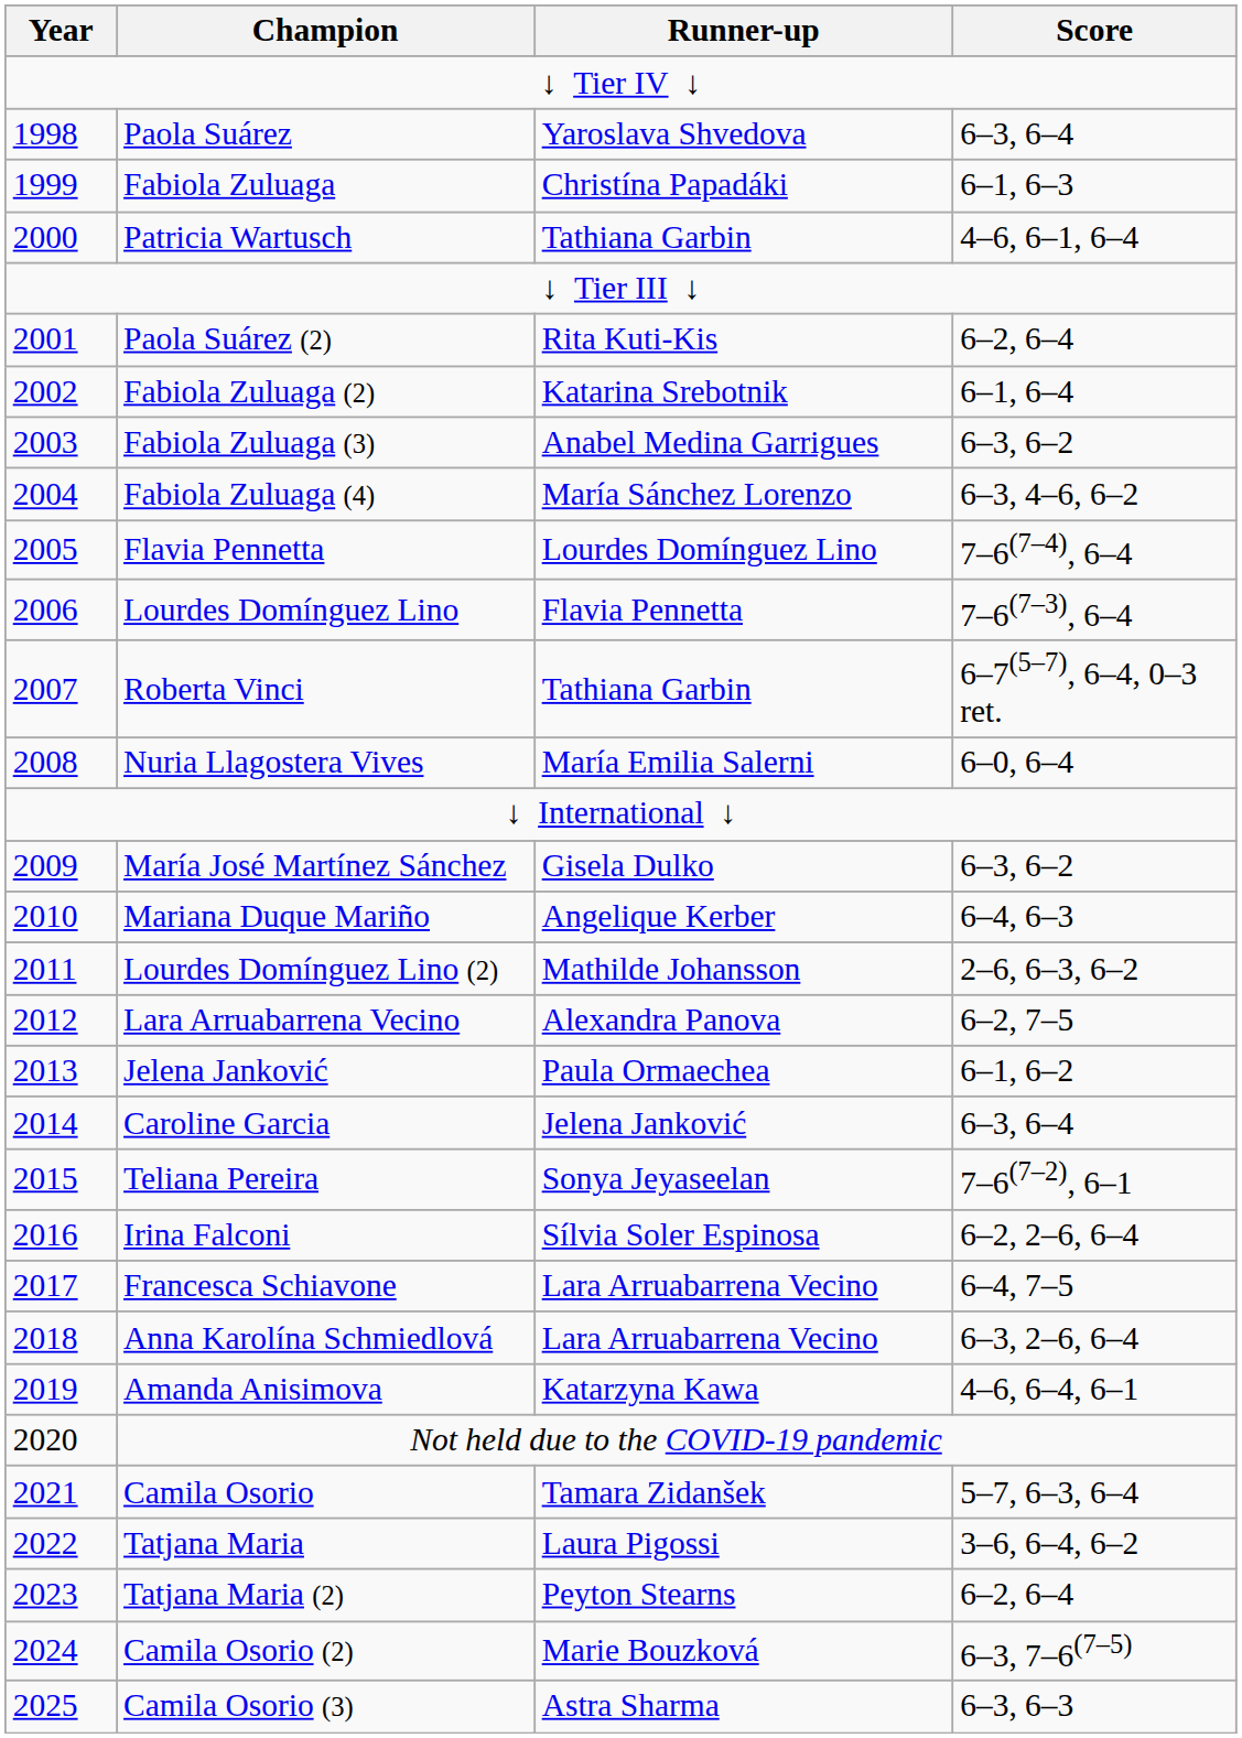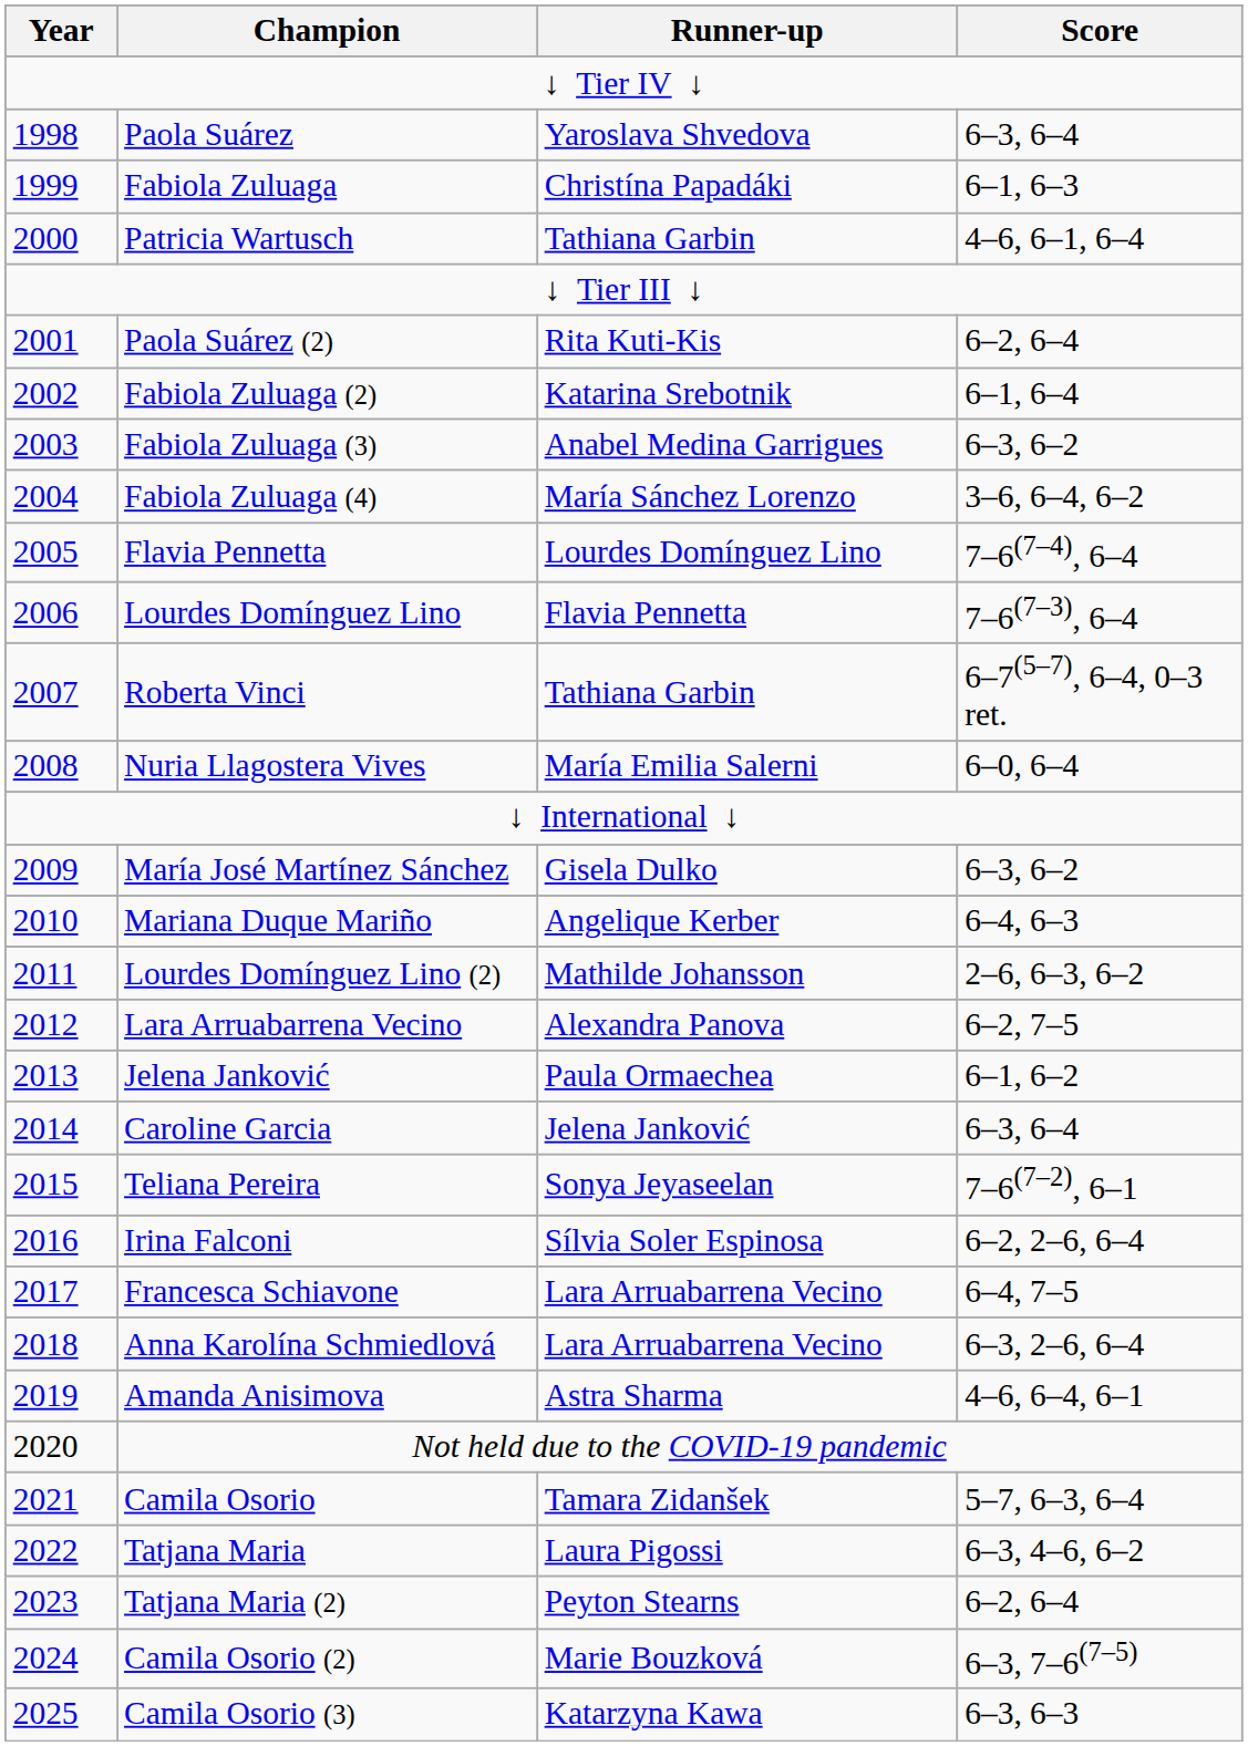Fabiola Zuluaga (4) | Score: 6–3, 4–6, 6–2 -> 3–6, 6–4, 6–2
Amanda Anisimova | Runner-up: Katarzyna Kawa -> Astra Sharma
Tatjana Maria | Score: 3–6, 6–4, 6–2 -> 6–3, 4–6, 6–2
Camila Osorio (3) | Runner-up: Astra Sharma -> Katarzyna Kawa
